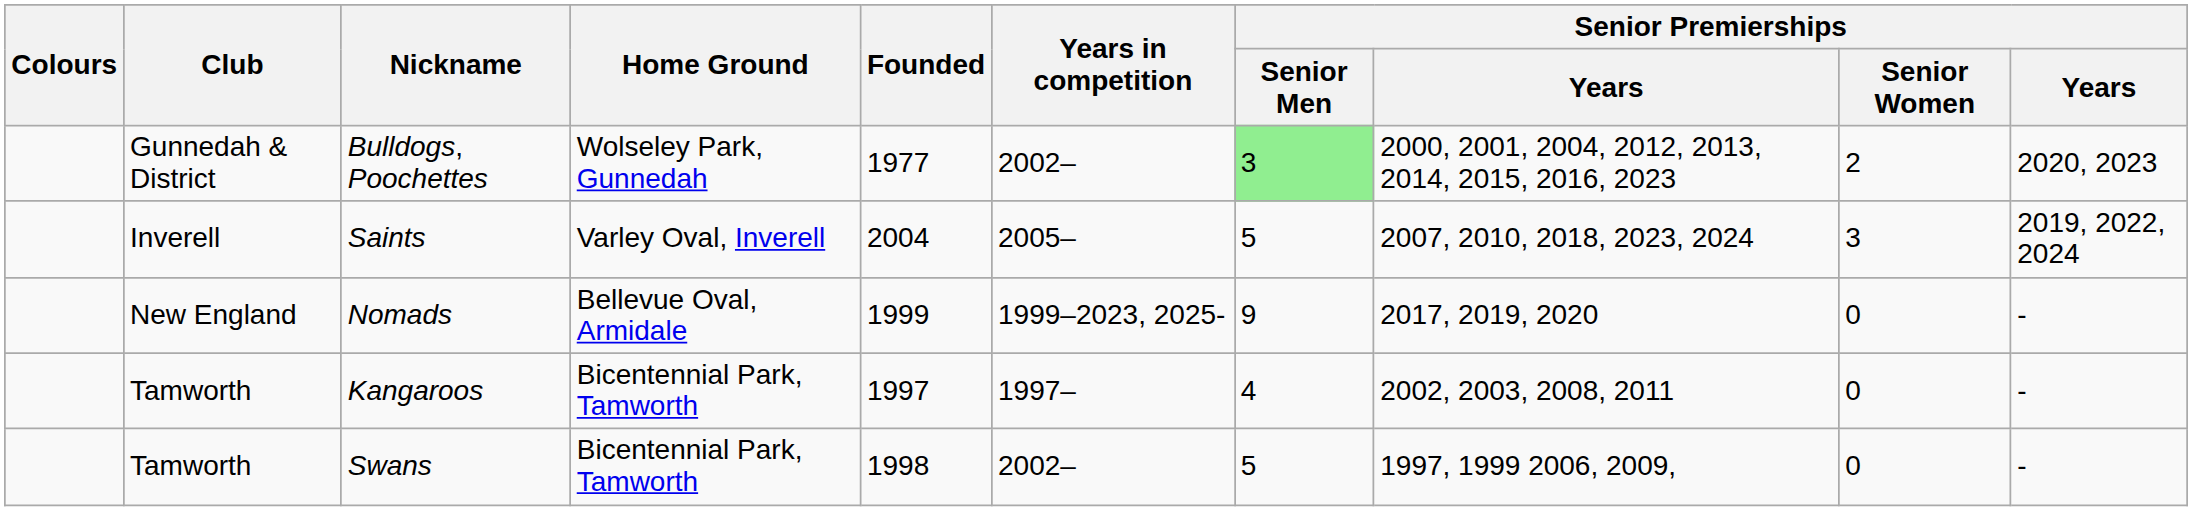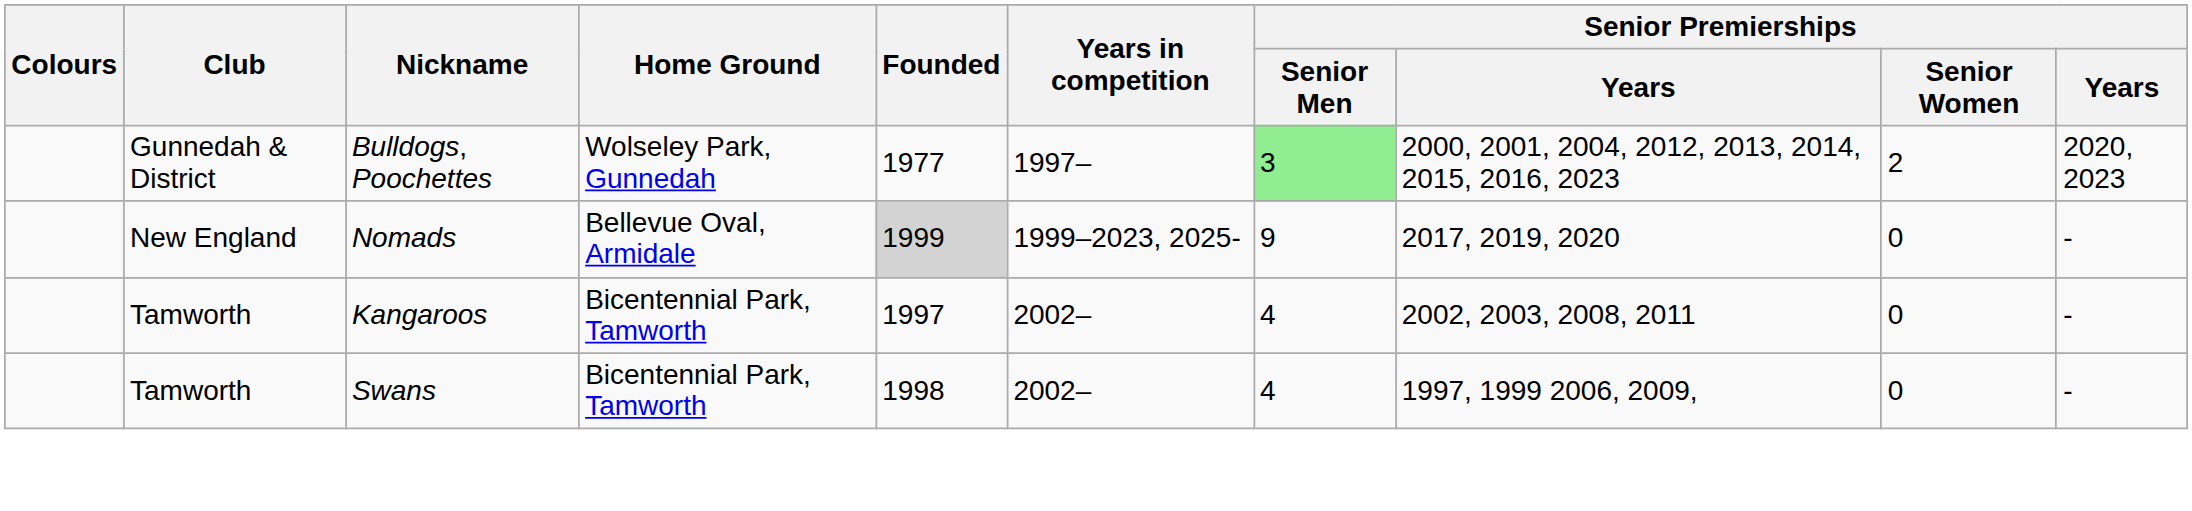Bulldogs, Poochettes | Years in competition: 2002– -> 1997–
- row: Inverell | Saints | Varley Oval, Inverell | 2004 | 2005– | 5 | 2007, 2010, 2018, 2023, 2024 | 3 | 2019, 2022, 2024
Nomads | Founded: no background -> lightgrey background
Kangaroos | Years in competition: 1997– -> 2002–
Swans | Senior Premierships / Senior Men: 5 -> 4
